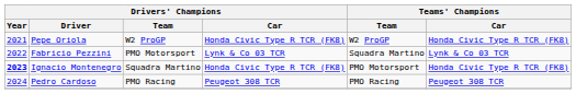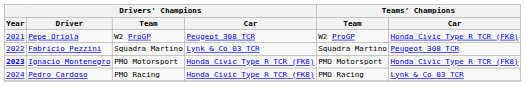Pepe Oriola | Drivers' Champions / Car: Honda Civic Type R TCR (FK8) -> Peugeot 308 TCR
Fabricio Pezzini | Drivers' Champions / Team: PMO Motorsport -> Squadra Martino
Fabricio Pezzini | Teams' Champions / Car: Lynk & Co 03 TCR -> Peugeot 308 TCR
Ignacio Montenegro | Drivers' Champions / Team: Squadra Martino -> PMO Motorsport
Pedro Cardoso | Drivers' Champions / Car: Peugeot 308 TCR -> Honda Civic Type R TCR (FK8)
Pedro Cardoso | Teams' Champions / Car: Peugeot 308 TCR -> Lynk & Co 03 TCR
